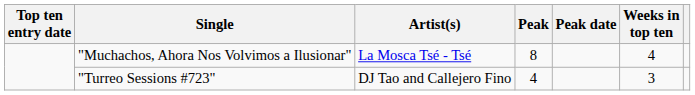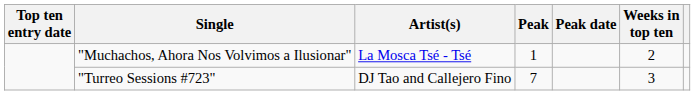"Muchachos, Ahora Nos Volvimos a Ilusionar" | Peak: 8 -> 1
"Muchachos, Ahora Nos Volvimos a Ilusionar" | Weeks in top ten: 4 -> 2
"Turreo Sessions #723" | Peak: 4 -> 7
